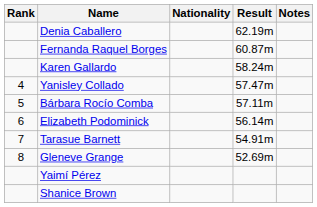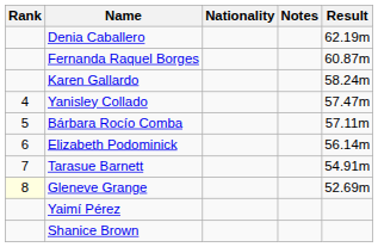columns swapped: Result <-> Notes
Gleneve Grange | Rank: no background -> lightyellow background
